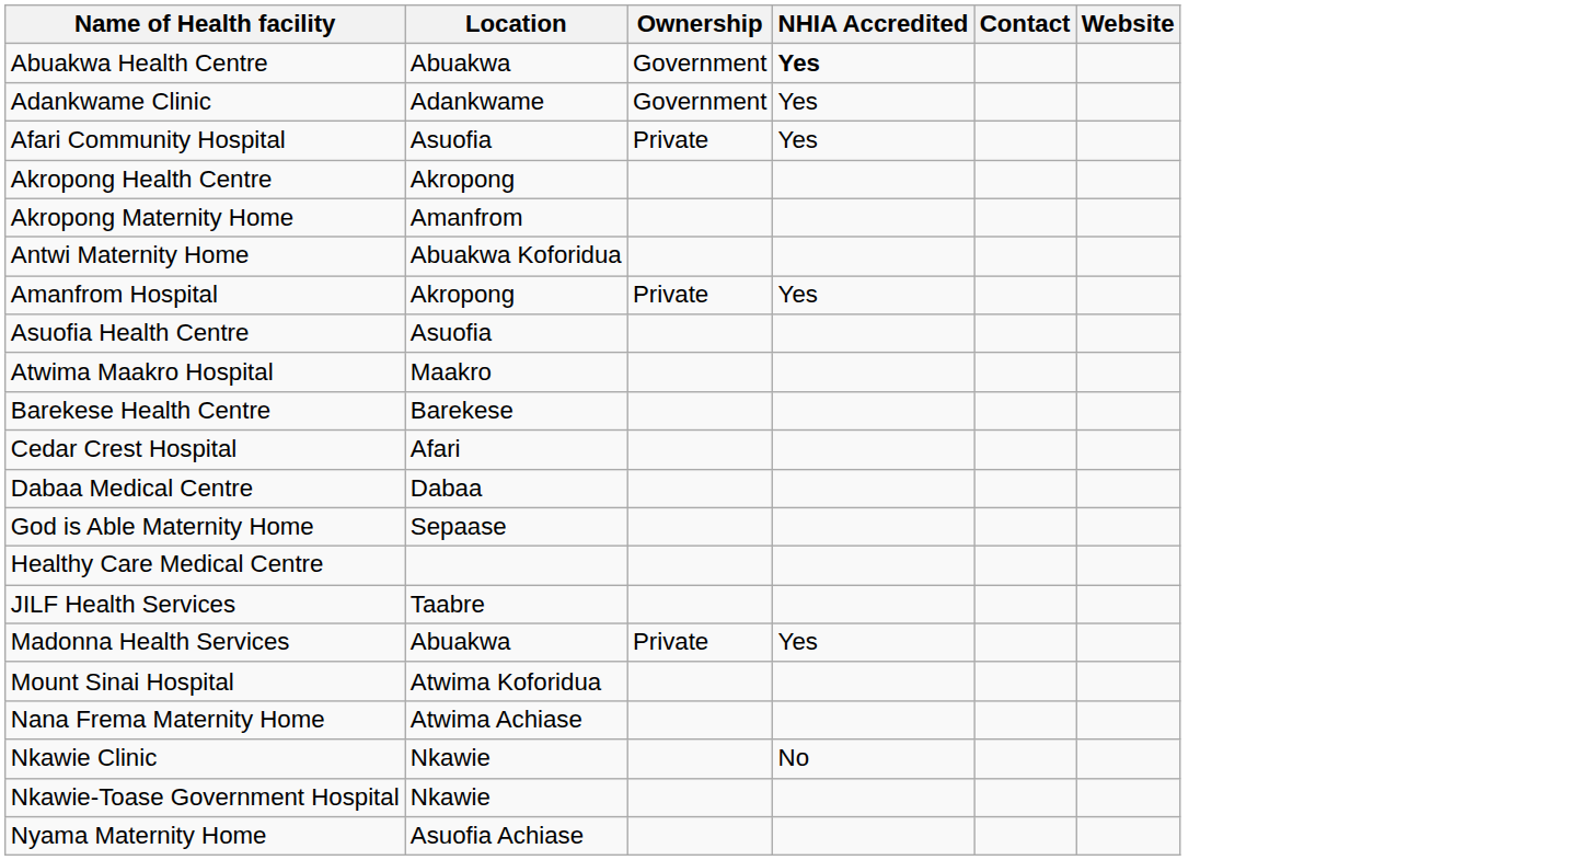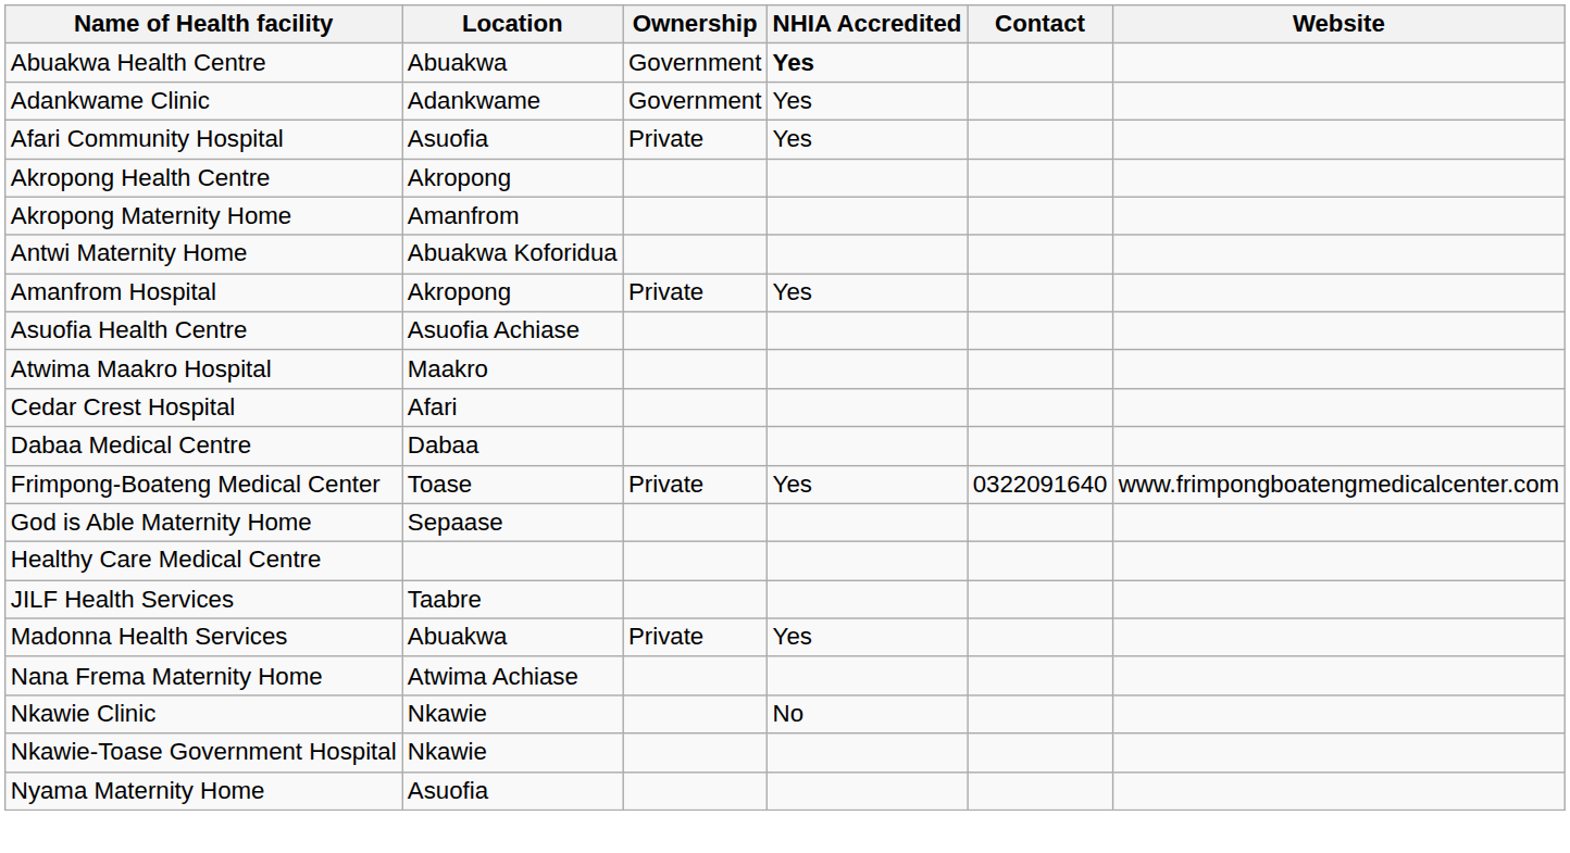Asuofia Health Centre | Location: Asuofia -> Asuofia Achiase
- row: Barekese Health Centre | Barekese
+ row: Frimpong-Boateng Medical Center | Toase | Private | Yes | 0322091640 | www.frimpongboatengmedicalcenter.com
- row: Mount Sinai Hospital | Atwima Koforidua
Nyama Maternity Home | Location: Asuofia Achiase -> Asuofia
